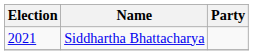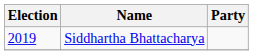Siddhartha Bhattacharya | Election: 2021 -> 2019
